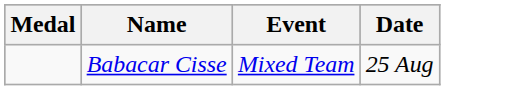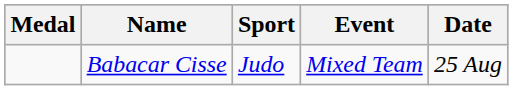+ column: Sport | Judo
